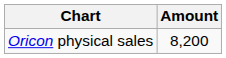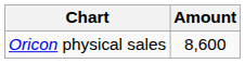Oricon physical sales | Amount: 8,200 -> 8,600
